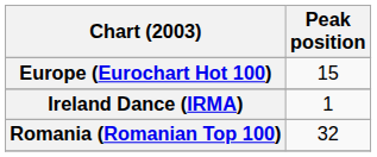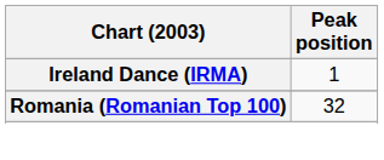- row: Europe (Eurochart Hot 100) | 15
